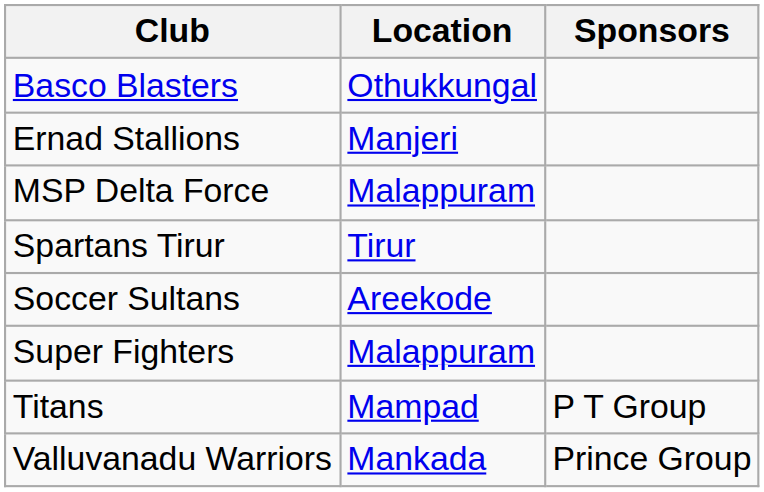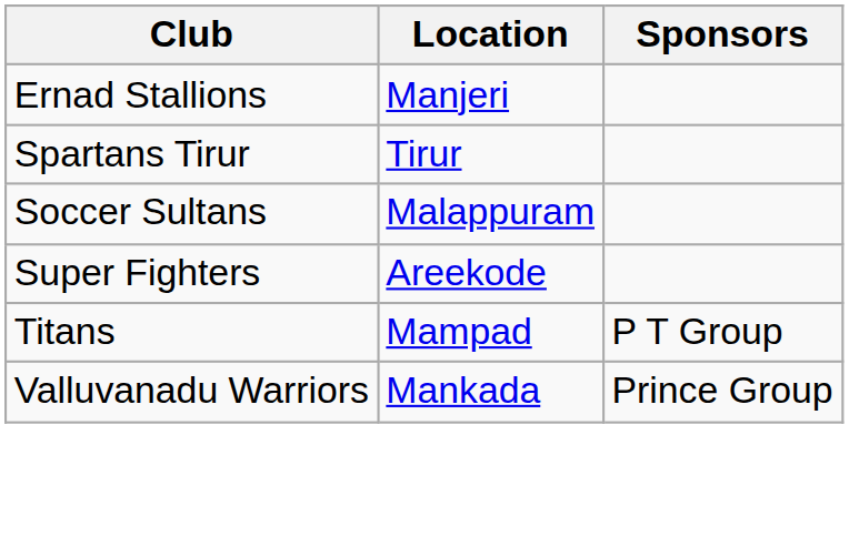- row: Basco Blasters | Othukkungal
- row: MSP Delta Force | Malappuram
Soccer Sultans | Location: Areekode -> Malappuram
Super Fighters | Location: Malappuram -> Areekode
